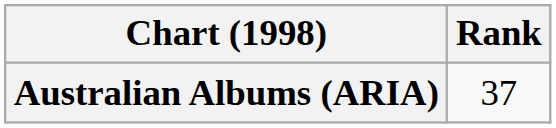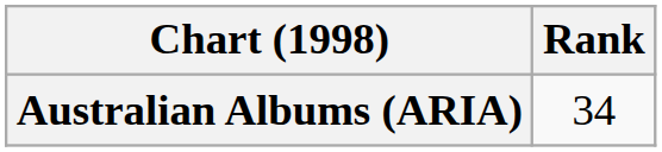Australian Albums (ARIA) | Rank: 37 -> 34
